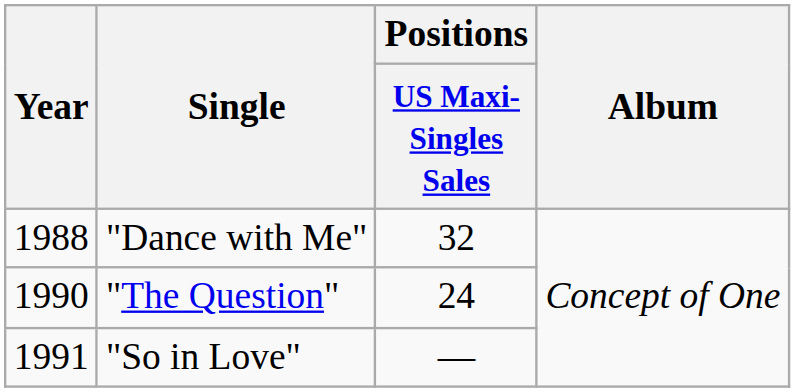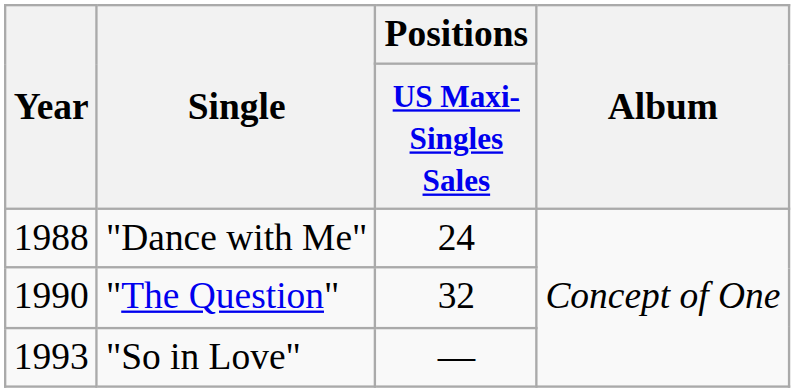"Dance with Me" | Positions / US Maxi-Singles Sales: 32 -> 24
"The Question" | Positions / US Maxi-Singles Sales: 24 -> 32
"So in Love" | Year: 1991 -> 1993
